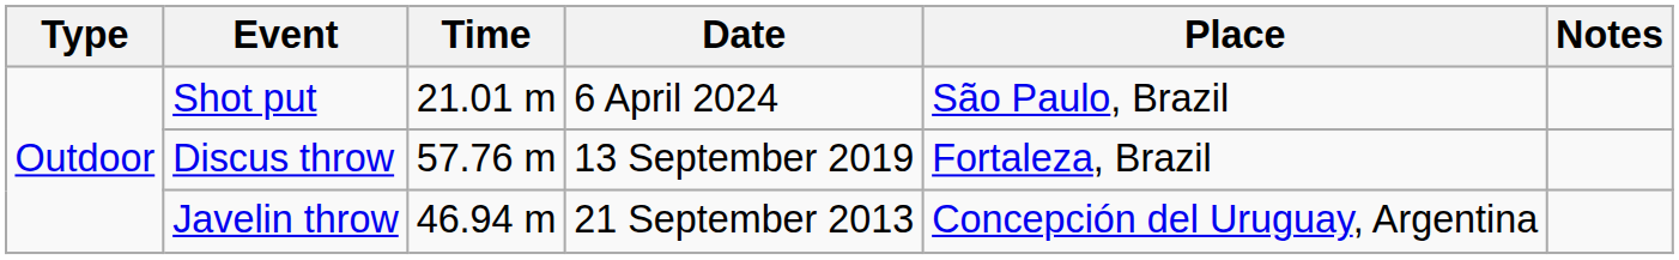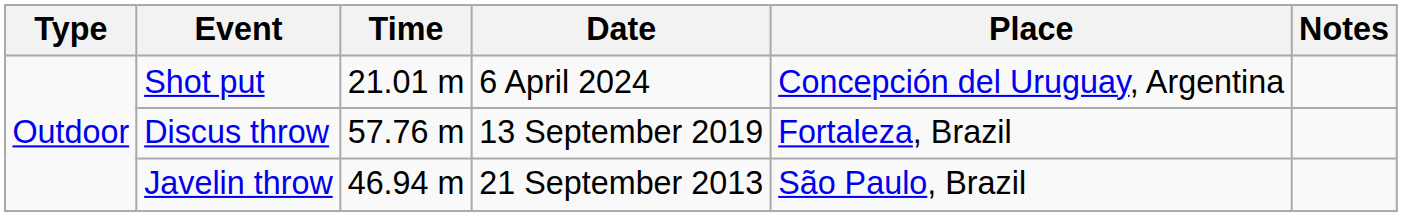Shot put | Place: São Paulo, Brazil -> Concepción del Uruguay, Argentina
Javelin throw | Place: Concepción del Uruguay, Argentina -> São Paulo, Brazil
